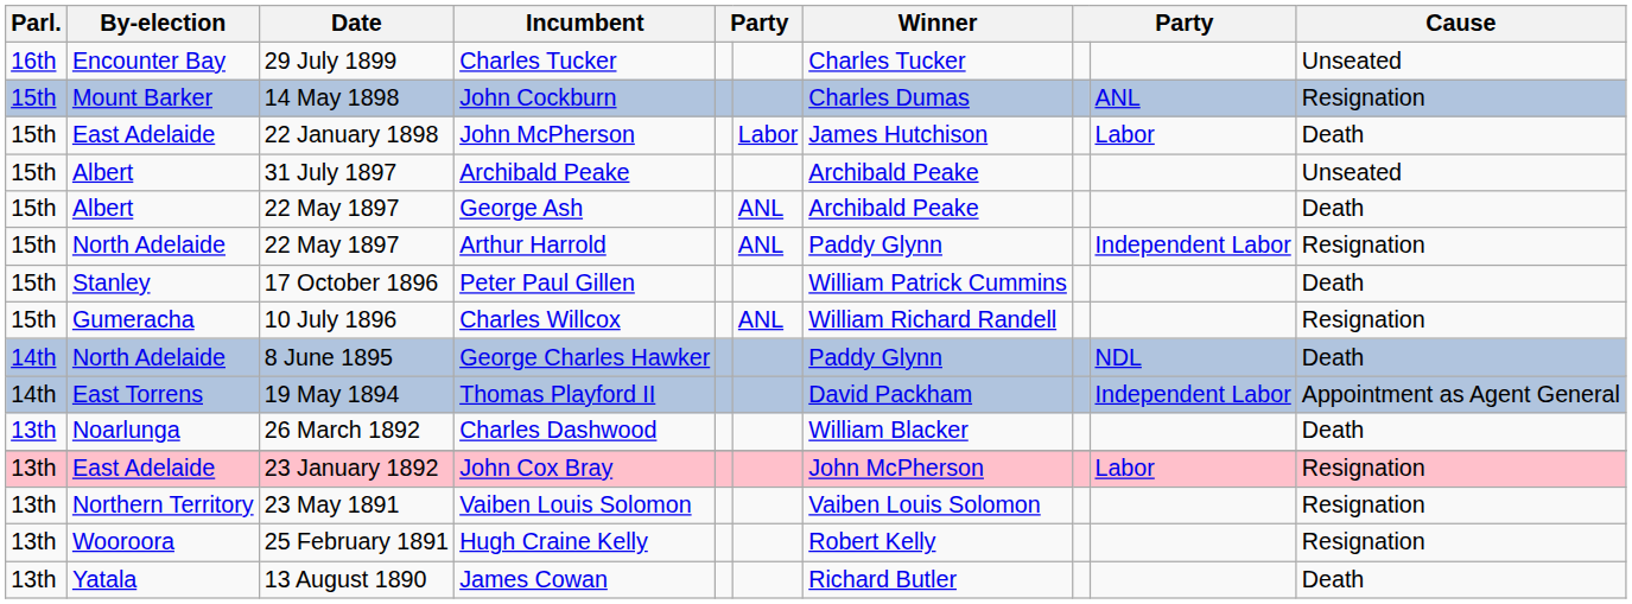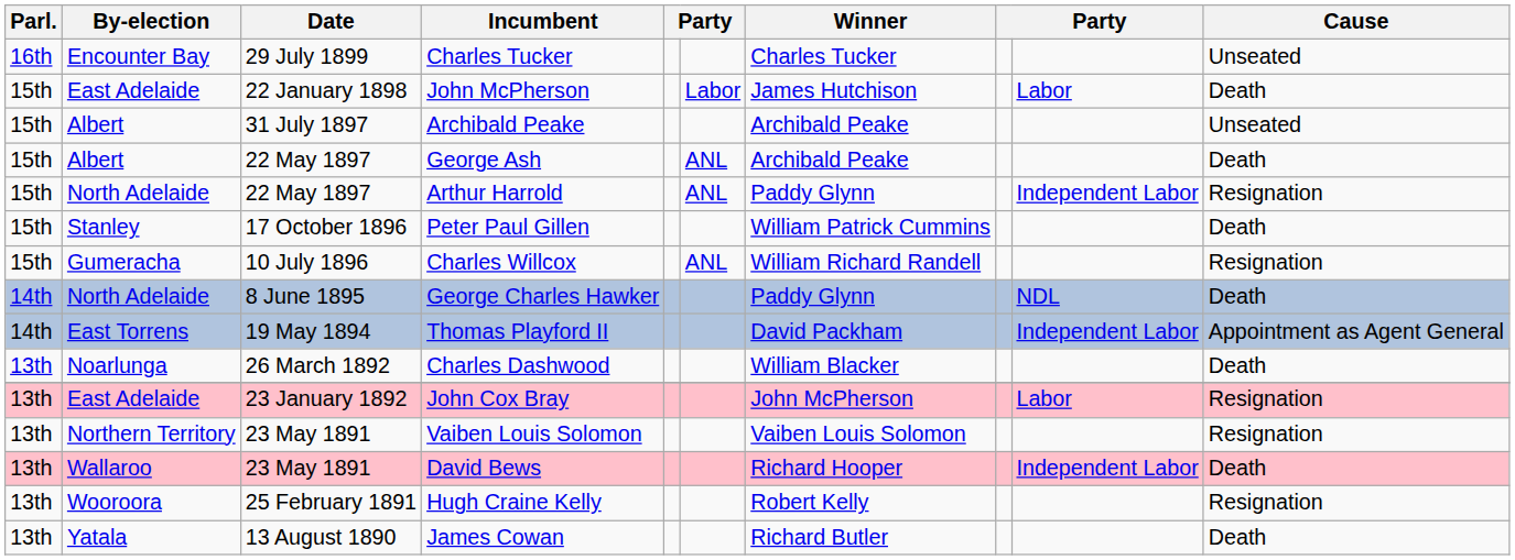- row: 15th | Mount Barker | 14 May 1898 | John Cockburn | Charles Dumas | ANL | Resignation
+ row: 13th | Wallaroo | 23 May 1891 | David Bews | Richard Hooper | Independent Labor | Death
